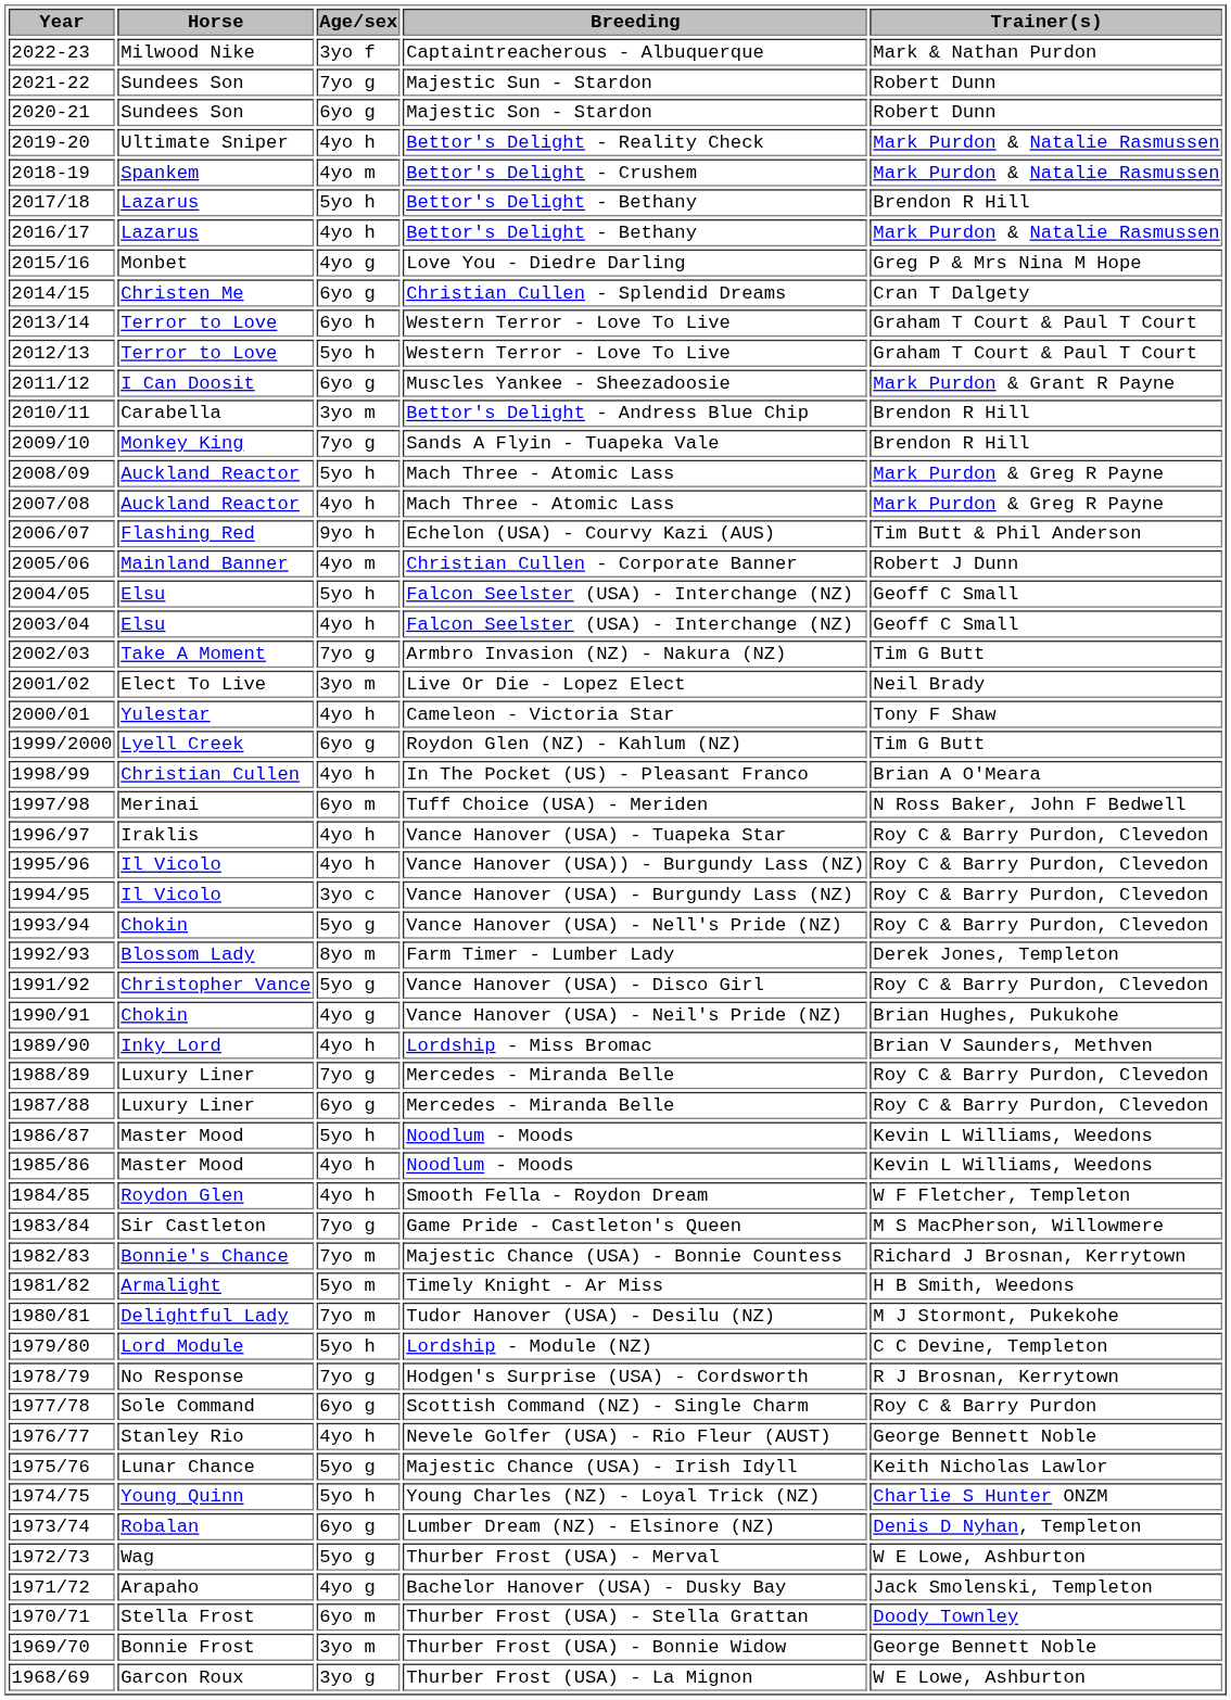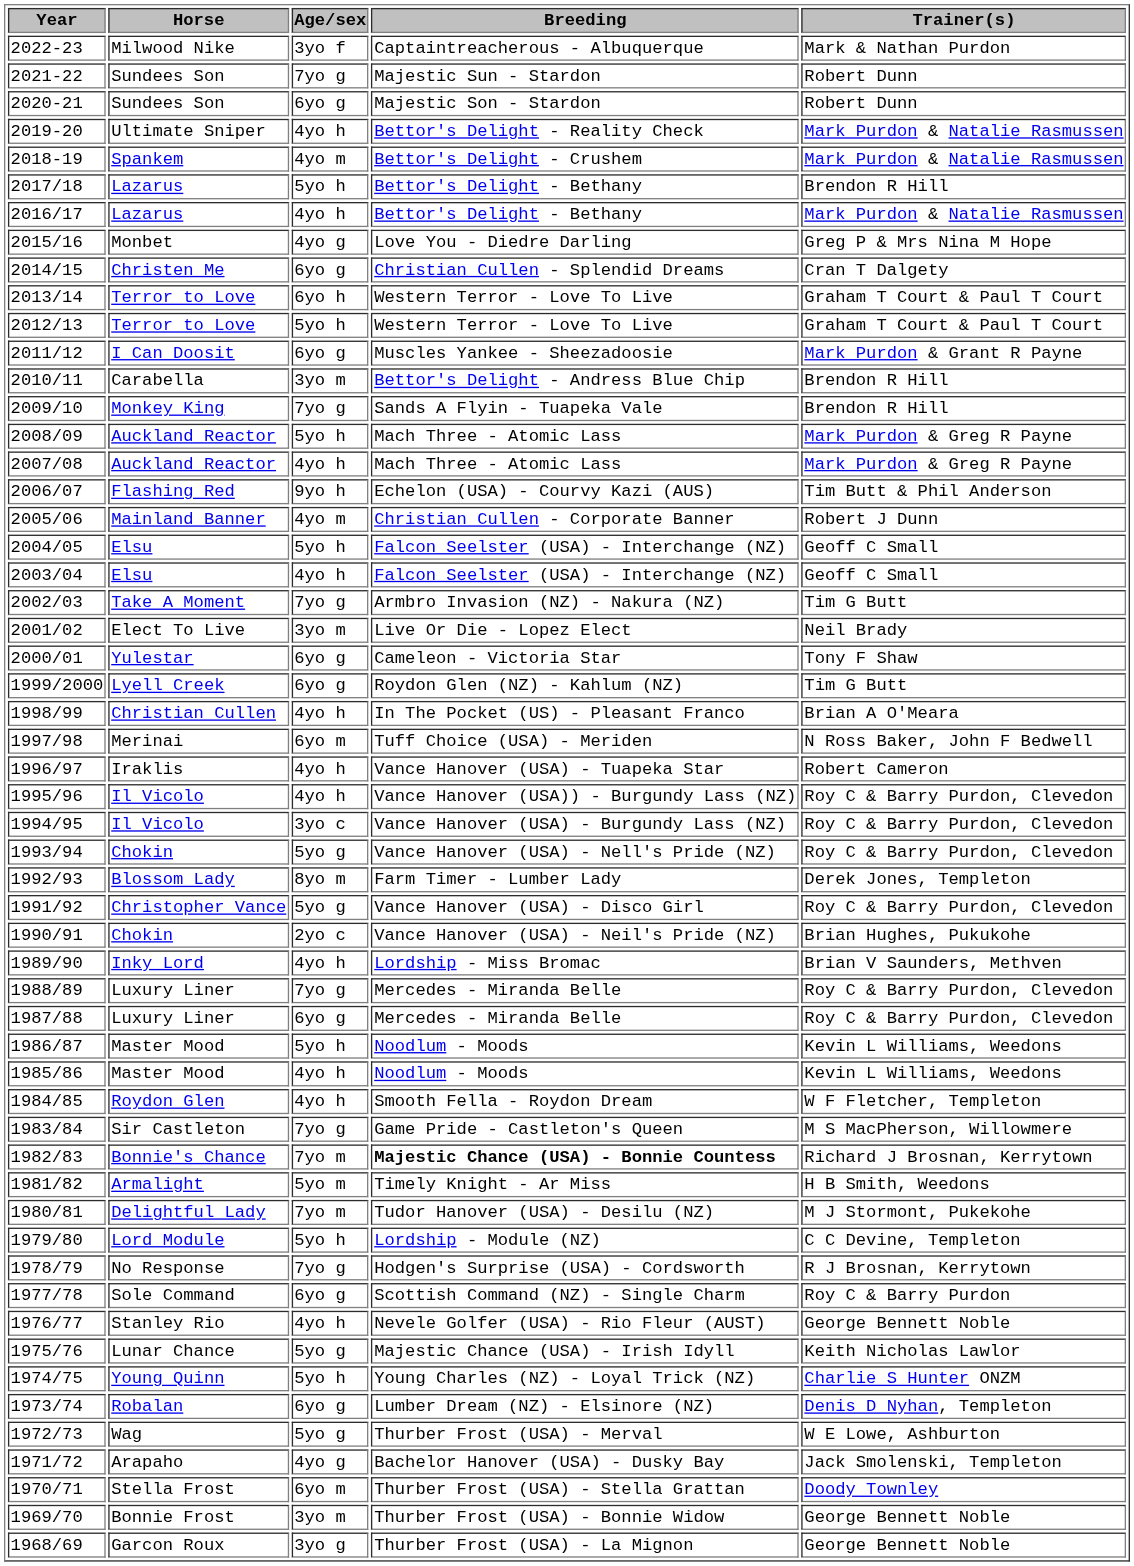2000/01 | Age/sex: 4yo h -> 6yo g
1996/97 | Trainer(s): Roy C & Barry Purdon, Clevedon -> Robert Cameron
1990/91 | Age/sex: 4yo g -> 2yo c
1982/83 | Breeding: normal -> bold
1968/69 | Trainer(s): W E Lowe, Ashburton -> George Bennett Noble
